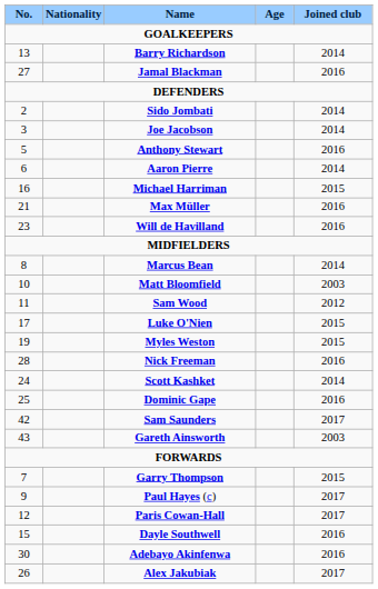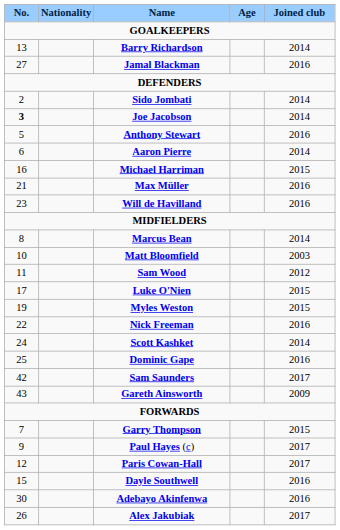Joe Jacobson | No.: normal -> bold
Nick Freeman | No.: 28 -> 22
Gareth Ainsworth | Joined club: 2003 -> 2009
